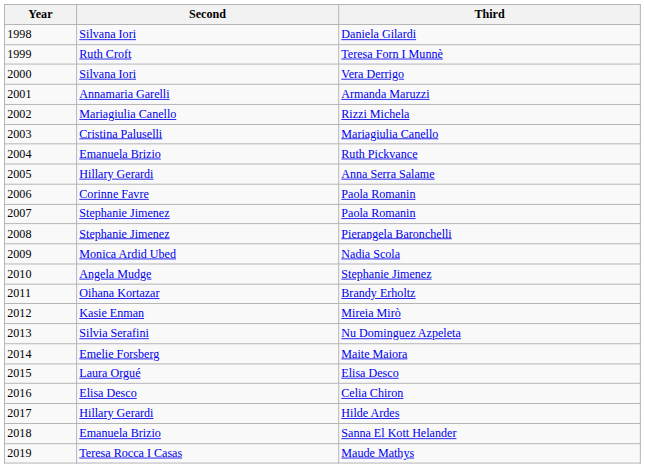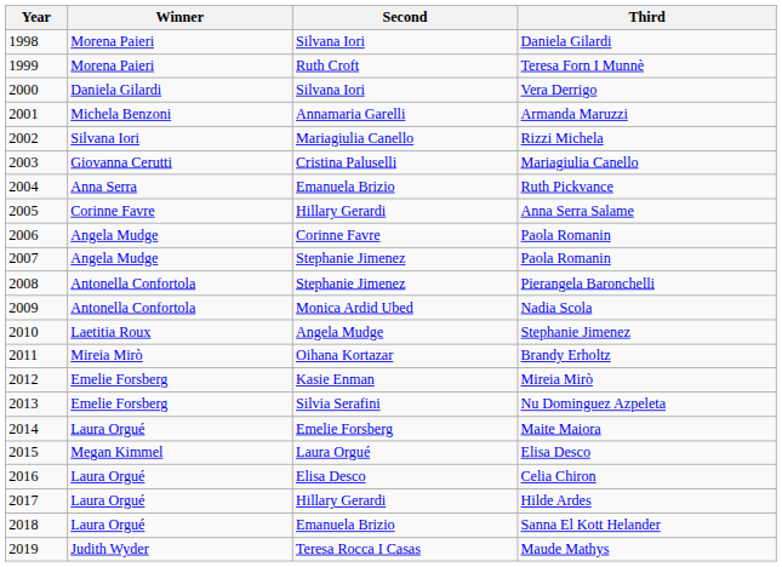+ column: Winner | Morena Paieri | Morena Paieri | Daniela Gilardi | Michela Benzoni | Silvana Iori | Giovanna Cerutti | Anna Serra | Corinne Favre | Angela Mudge | Angela Mudge | Antonella Confortola | Antonella Confortola | Laetitia Roux | Mireia Mirò | Emelie Forsberg | Emelie Forsberg | Laura Orgué | Megan Kimmel | Laura Orgué | Laura Orgué | Laura Orgué | Judith Wyder
